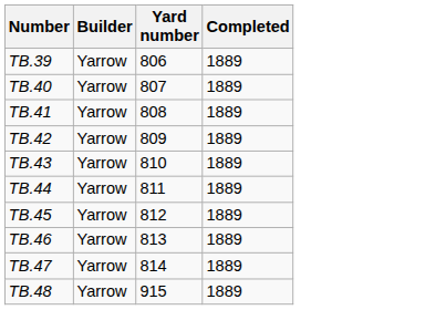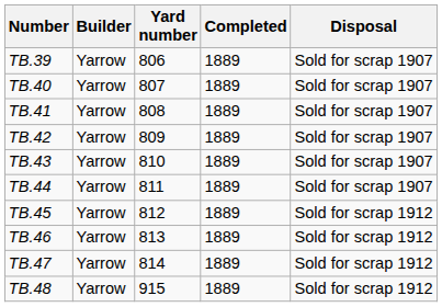+ column: Disposal | Sold for scrap 1907 | Sold for scrap 1907 | Sold for scrap 1907 | Sold for scrap 1907 | Sold for scrap 1907 | Sold for scrap 1907 | Sold for scrap 1912 | Sold for scrap 1912 | Sold for scrap 1912 | Sold for scrap 1912
